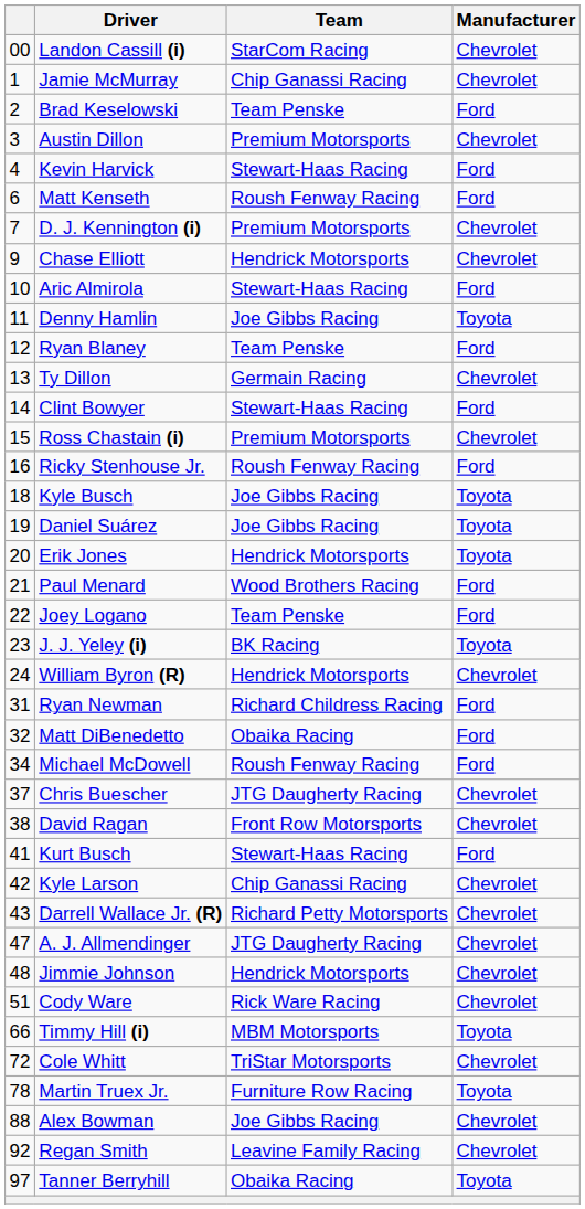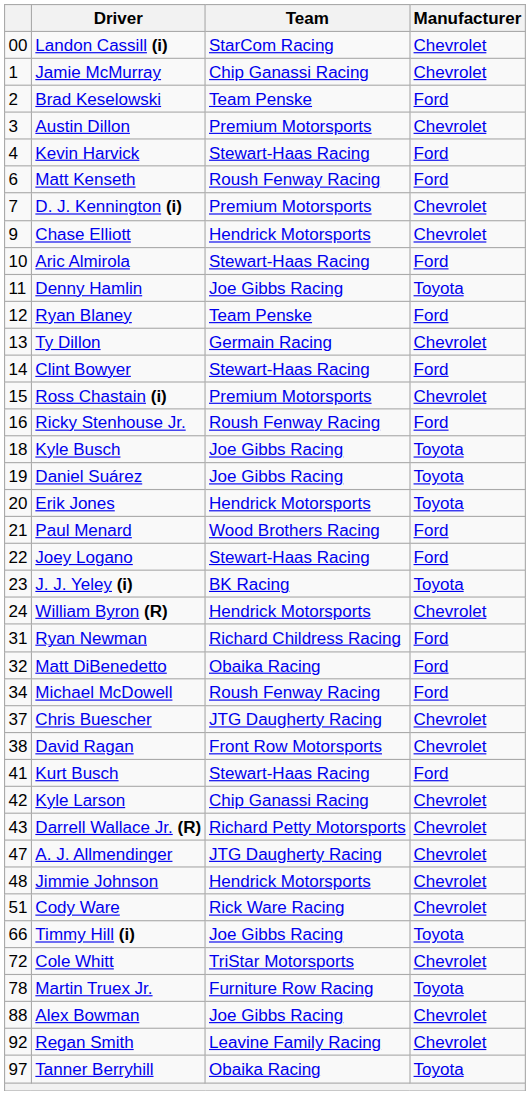Joey Logano | Team: Team Penske -> Stewart-Haas Racing
Timmy Hill (i) | Team: MBM Motorsports -> Joe Gibbs Racing
